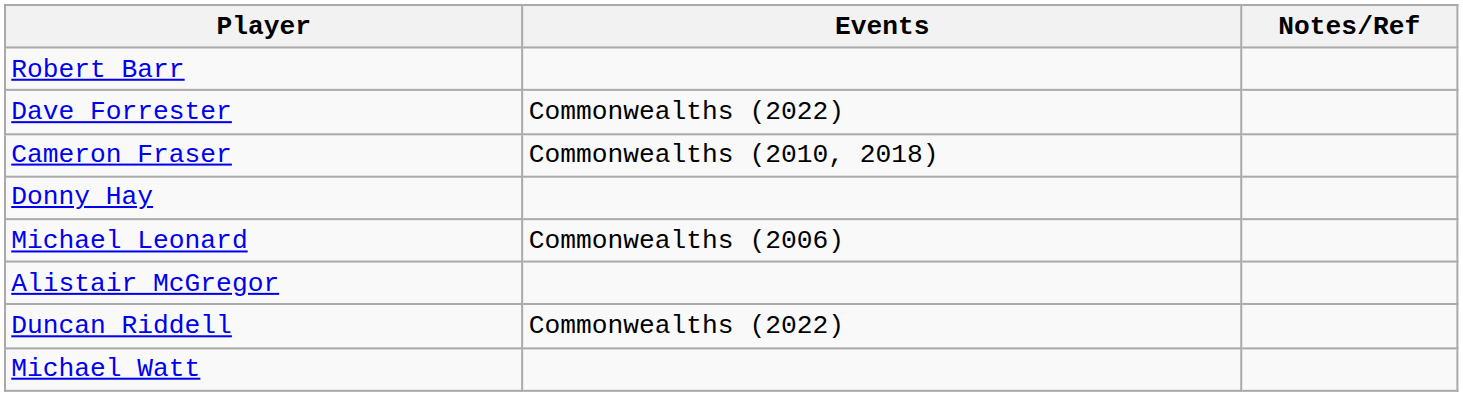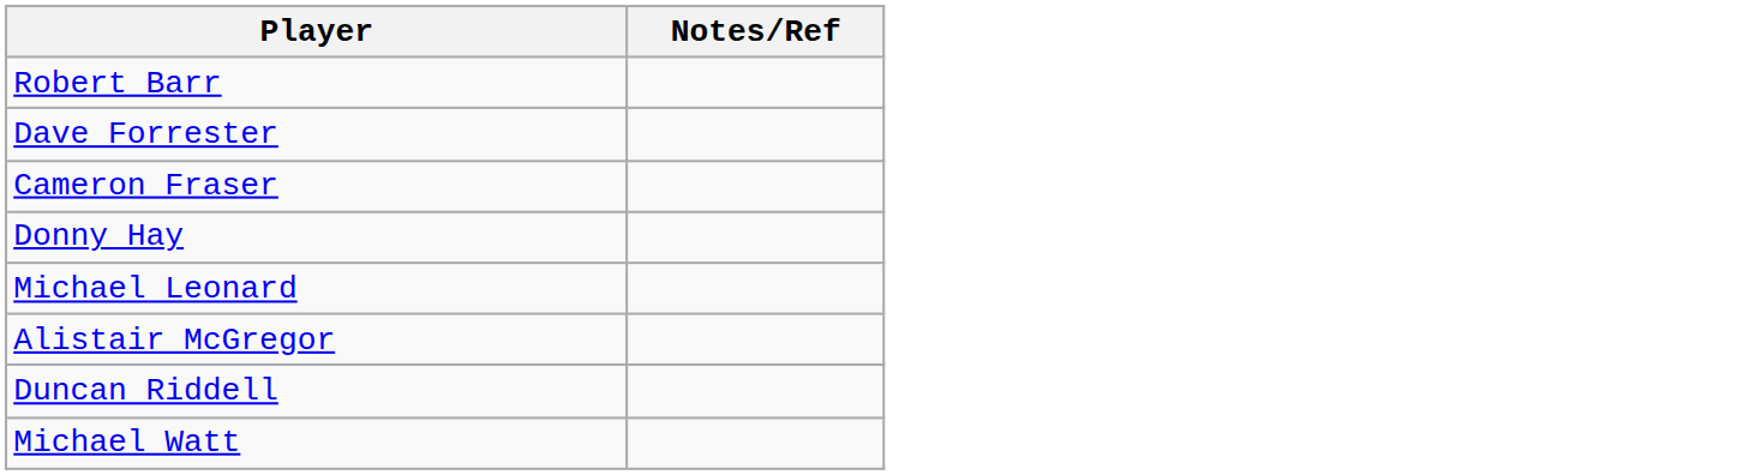- column: Events | Commonwealths (2022) | Commonwealths (2010, 2018) | Commonwealths (2006) | Commonwealths (2022)
